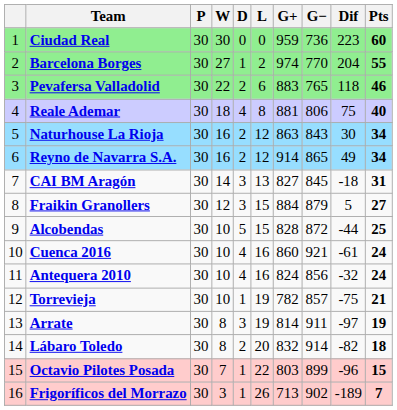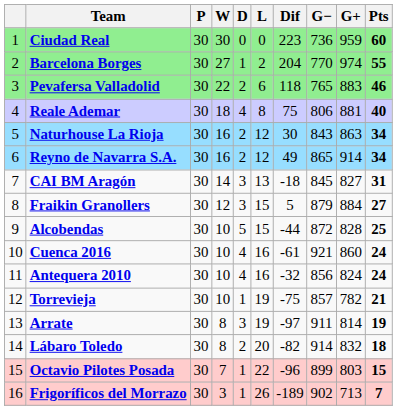columns swapped: G+ <-> Dif
